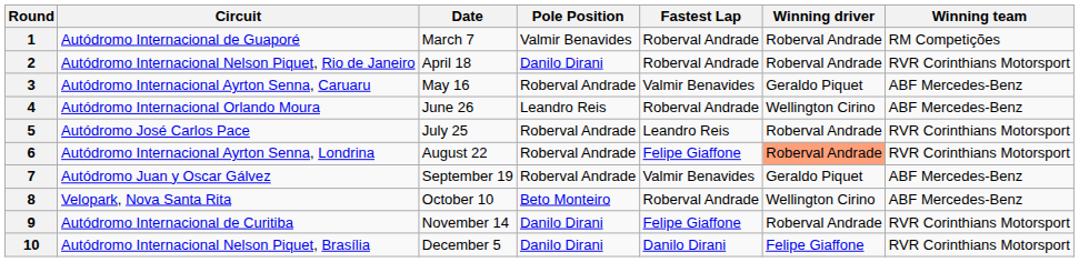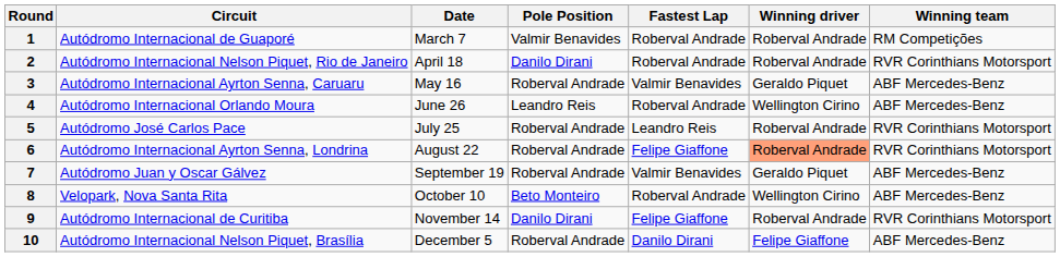10 | Pole Position: Danilo Dirani -> Roberval Andrade
10 | Winning team: RVR Corinthians Motorsport -> ABF Mercedes-Benz
